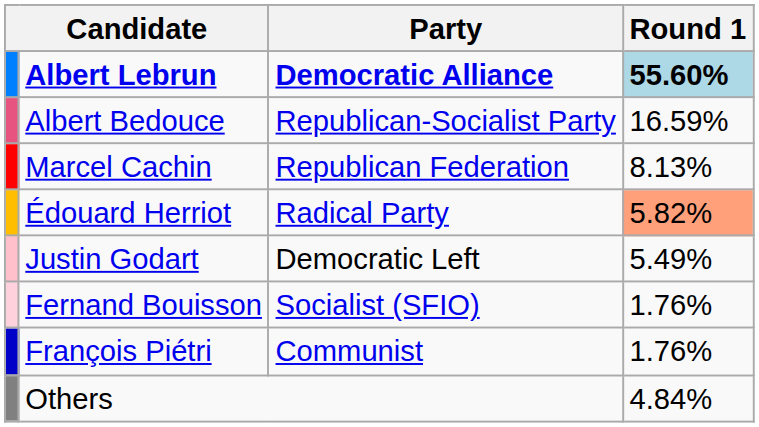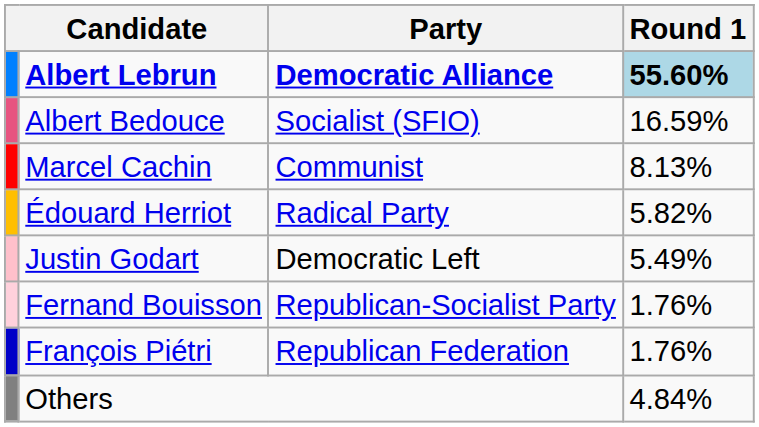Albert Bedouce | Party: Republican-Socialist Party -> Socialist (SFIO)
Marcel Cachin | Party: Republican Federation -> Communist
Édouard Herriot | Round 1: lightsalmon background -> no background
Fernand Bouisson | Party: Socialist (SFIO) -> Republican-Socialist Party
François Piétri | Party: Communist -> Republican Federation
